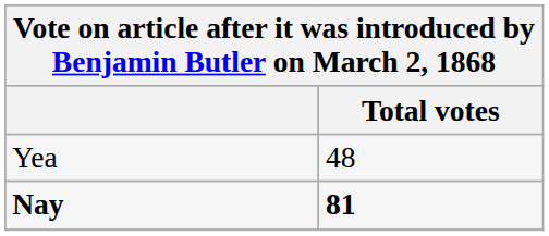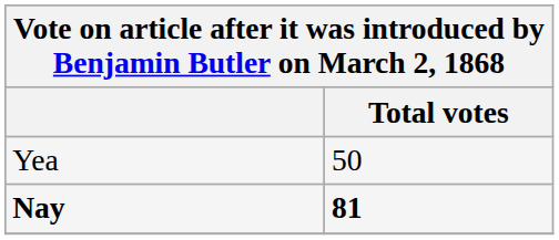Yea | Total votes: 48 -> 50
